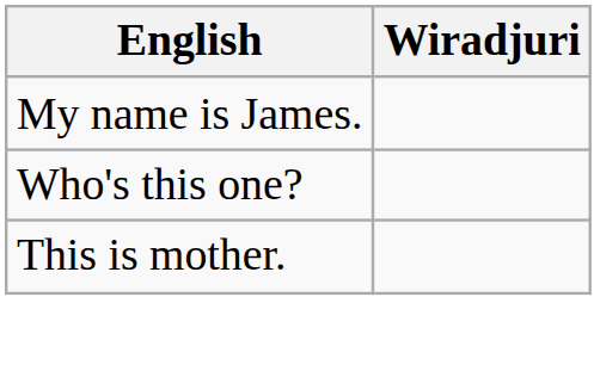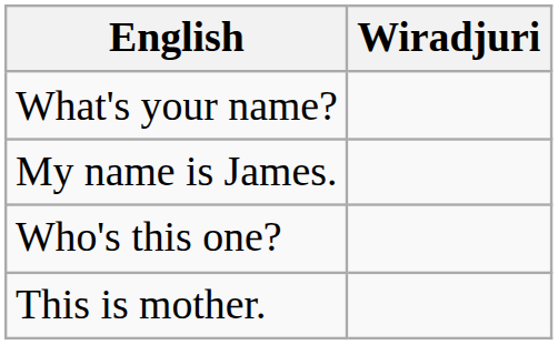+ row: What's your name?
